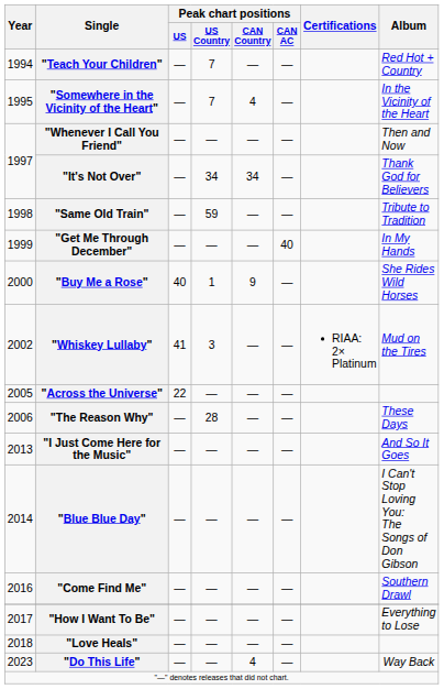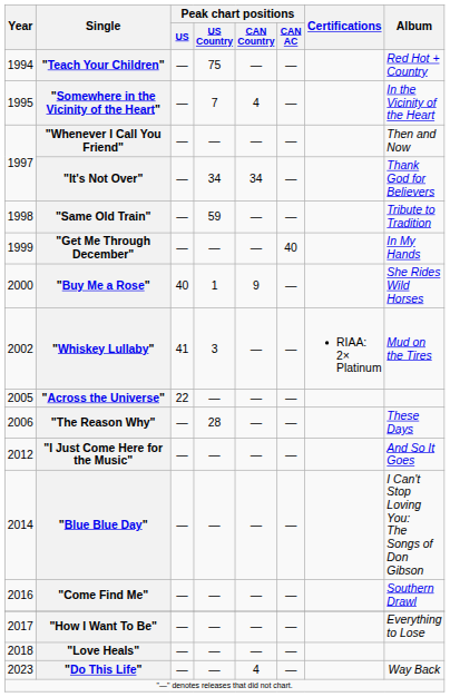"Teach Your Children" | Peak chart positions / US Country: 7 -> 75
"I Just Come Here for the Music" | Year: 2013 -> 2012
